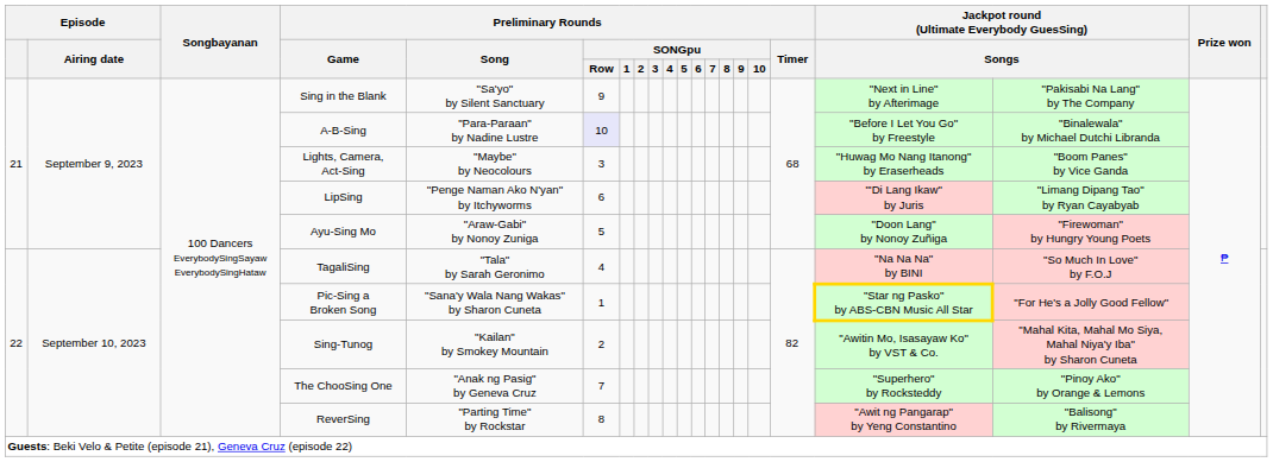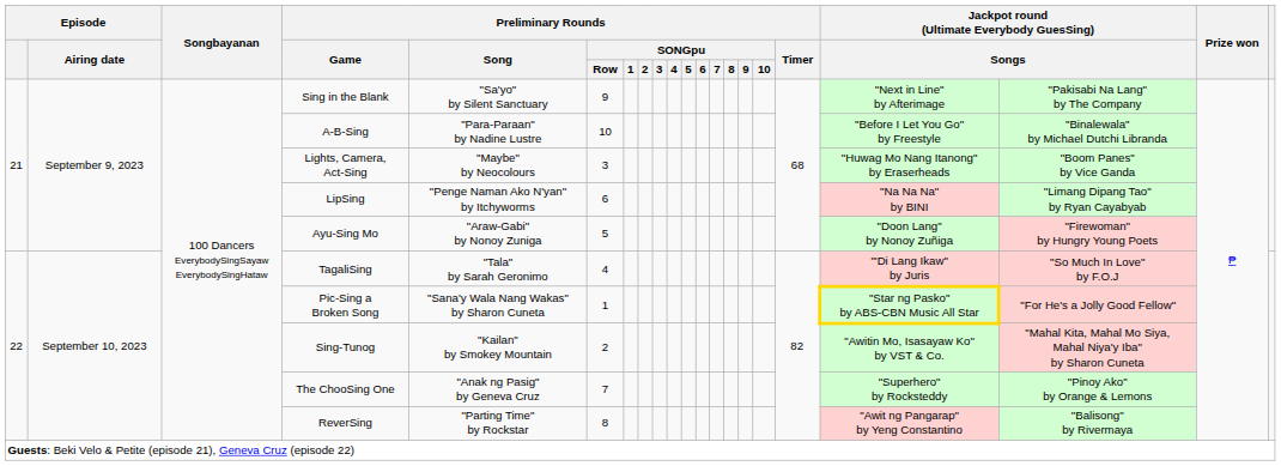A-B-Sing | Preliminary Rounds / SONGpu / Row: lavender background -> no background
LipSing | column 18: "'Di Lang Ikaw" by Juris -> "Na Na Na" by BINI
TagaliSing | column 18: "Na Na Na" by BINI -> "'Di Lang Ikaw" by Juris
